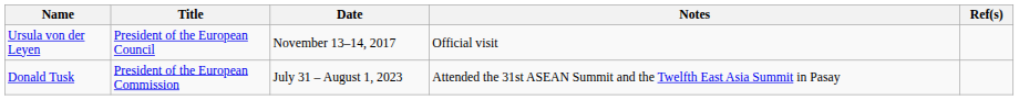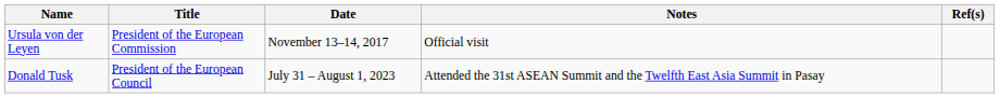Ursula von der Leyen | Title: President of the European Council -> President of the European Commission
Donald Tusk | Title: President of the European Commission -> President of the European Council
